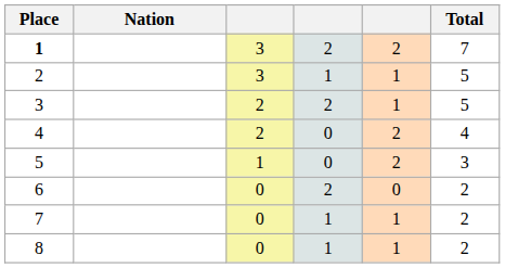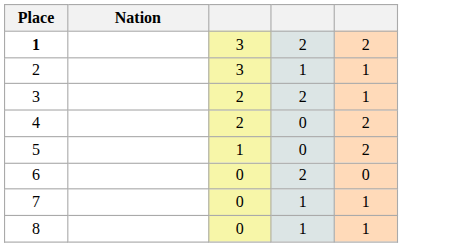- column: Total | 7 | 5 | 5 | 4 | 3 | 2 | 2 | 2
